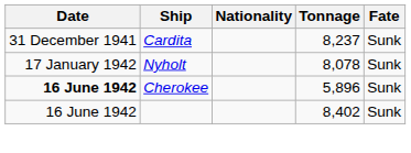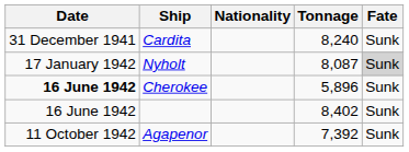Cardita | Tonnage: 8,237 -> 8,240
Nyholt | Tonnage: 8,078 -> 8,087
Nyholt | Fate: no background -> lightgrey background
+ row: 11 October 1942 | Agapenor | 7,392 | Sunk
